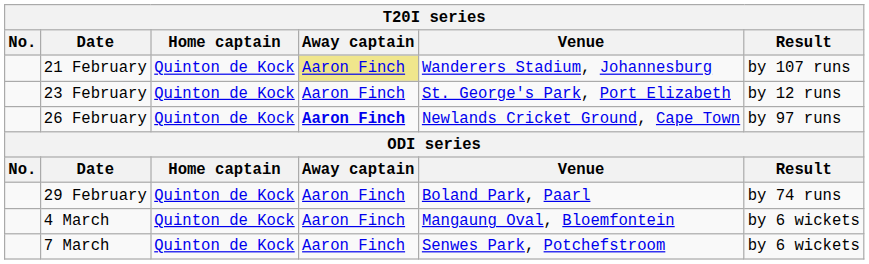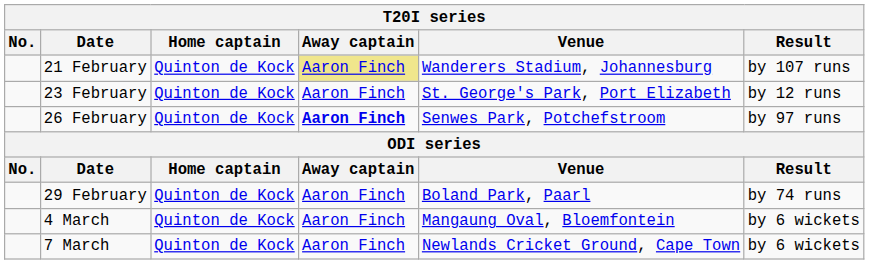26 February | Venue: Newlands Cricket Ground, Cape Town -> Senwes Park, Potchefstroom
7 March | Venue: Senwes Park, Potchefstroom -> Newlands Cricket Ground, Cape Town
